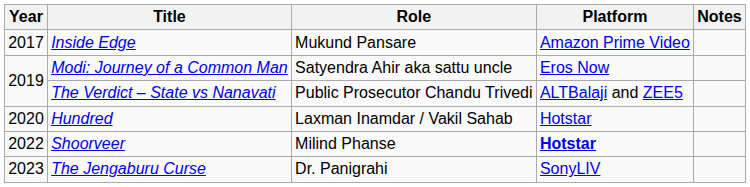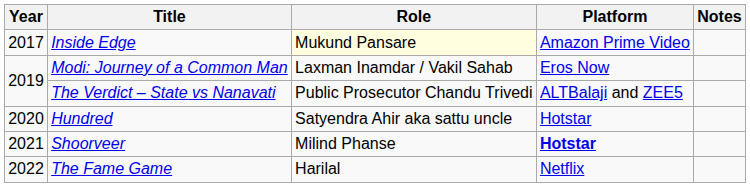Inside Edge | Role: no background -> lightyellow background
Modi: Journey of a Common Man | Role: Satyendra Ahir aka sattu uncle -> Laxman Inamdar / Vakil Sahab
Hundred | Role: Laxman Inamdar / Vakil Sahab -> Satyendra Ahir aka sattu uncle
Shoorveer | Year: 2022 -> 2021
+ row: 2022 | The Fame Game | Harilal | Netflix
- row: 2023 | The Jengaburu Curse | Dr. Panigrahi | SonyLIV
